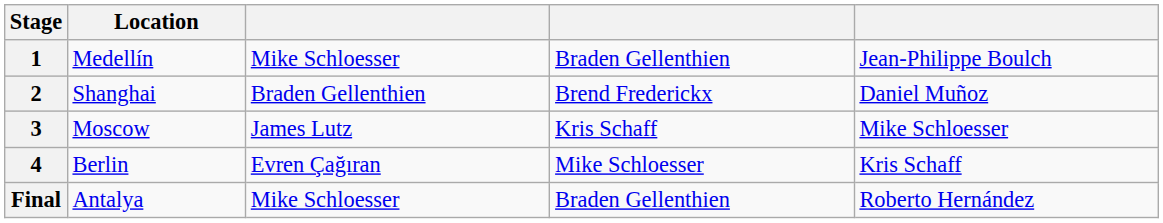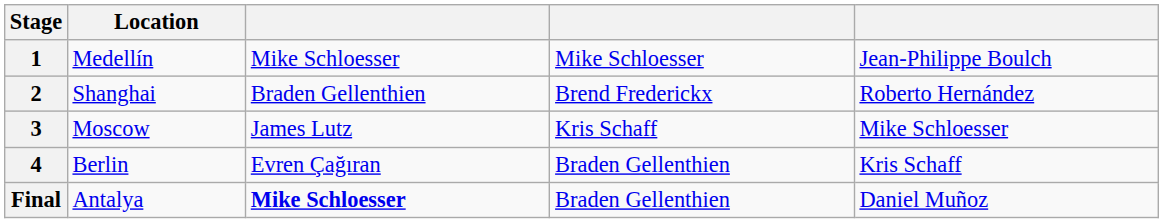1 | column 4: Braden Gellenthien -> Mike Schloesser
2 | column 5: Daniel Muñoz -> Roberto Hernández
4 | column 4: Mike Schloesser -> Braden Gellenthien
Final | column 3: normal -> bold
Final | column 5: Roberto Hernández -> Daniel Muñoz
